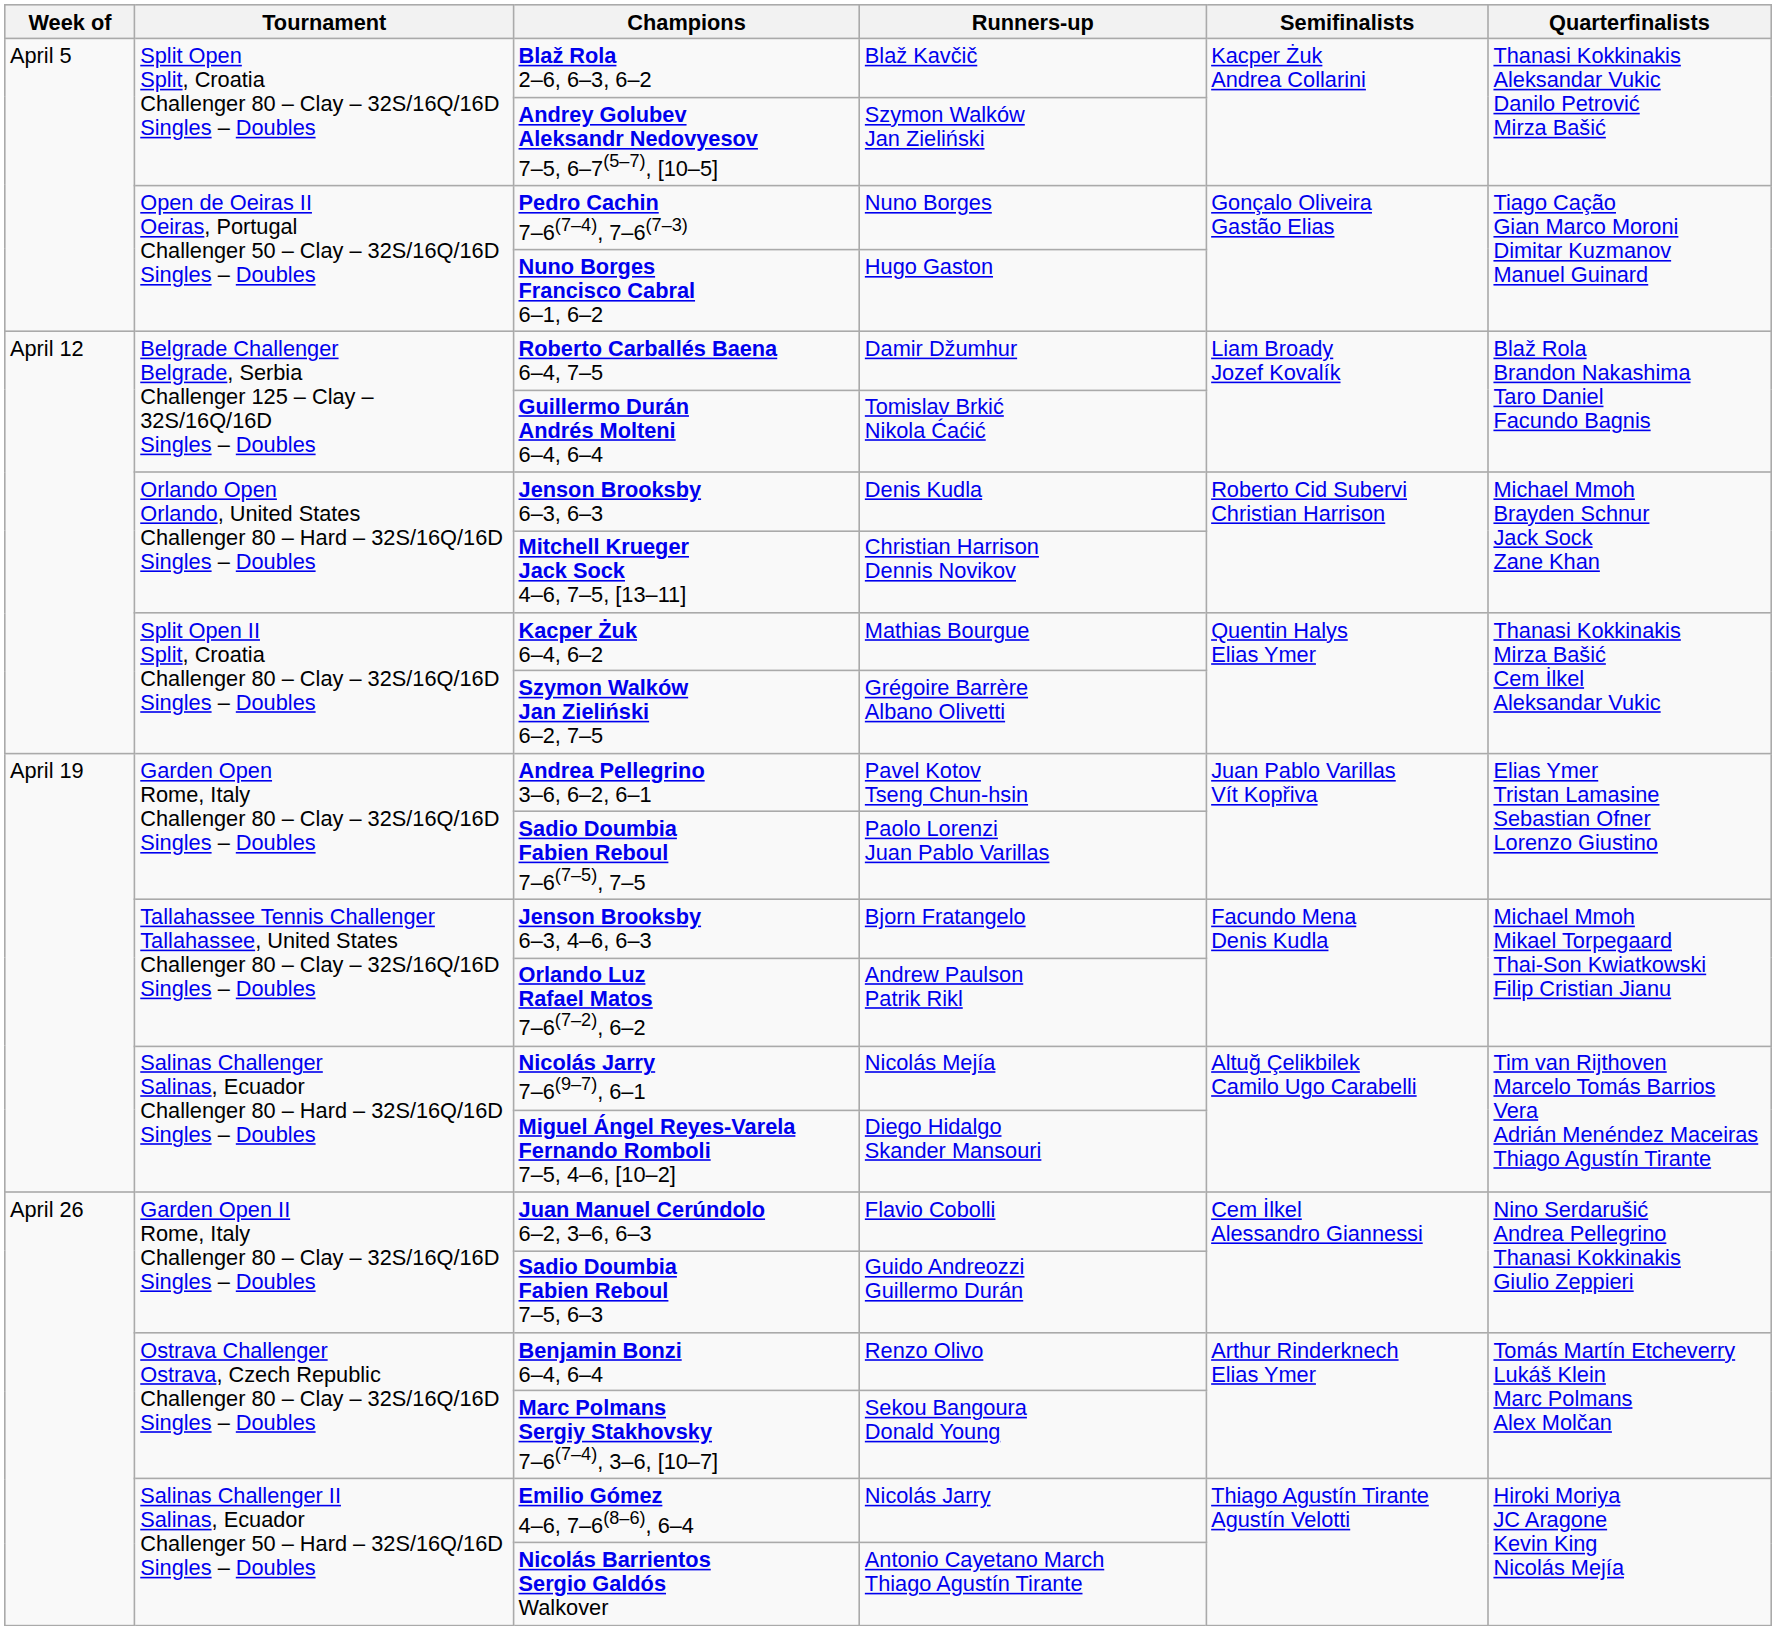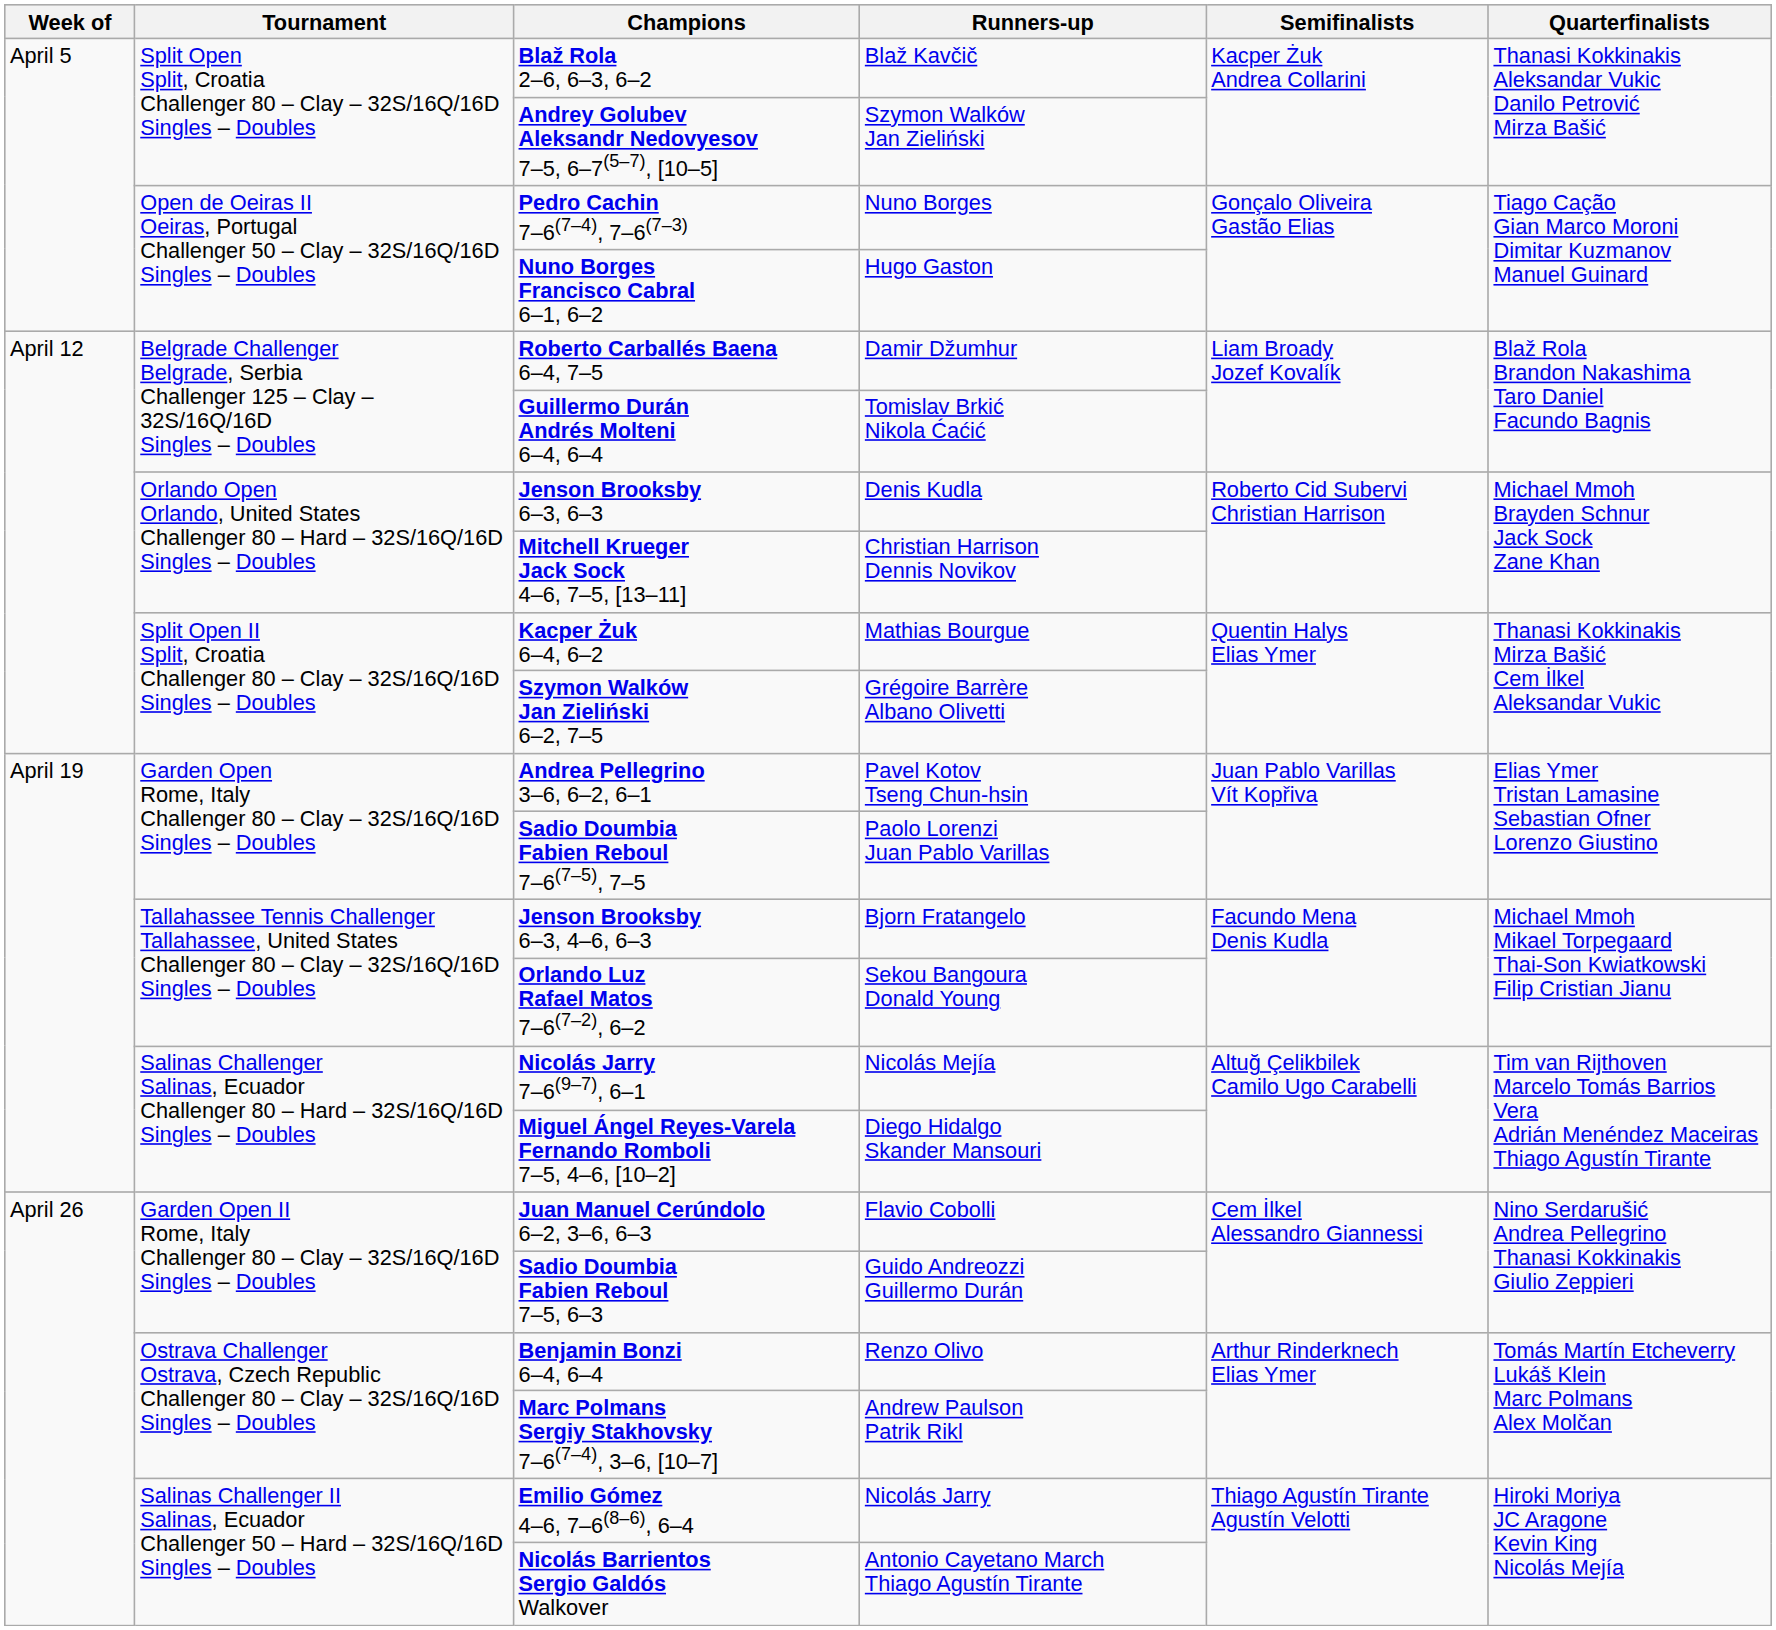Orlando Luz Rafael Matos 7–6(7–2), 6–2 | Runners-up: Andrew Paulson Patrik Rikl -> Sekou Bangoura Donald Young
Marc Polmans Sergiy Stakhovsky 7–6(7–4), 3–6, [10–7] | Runners-up: Sekou Bangoura Donald Young -> Andrew Paulson Patrik Rikl
